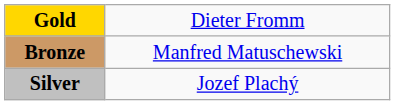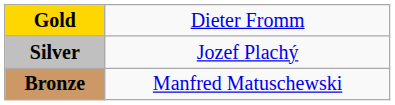rows swapped: Silver <-> Bronze
